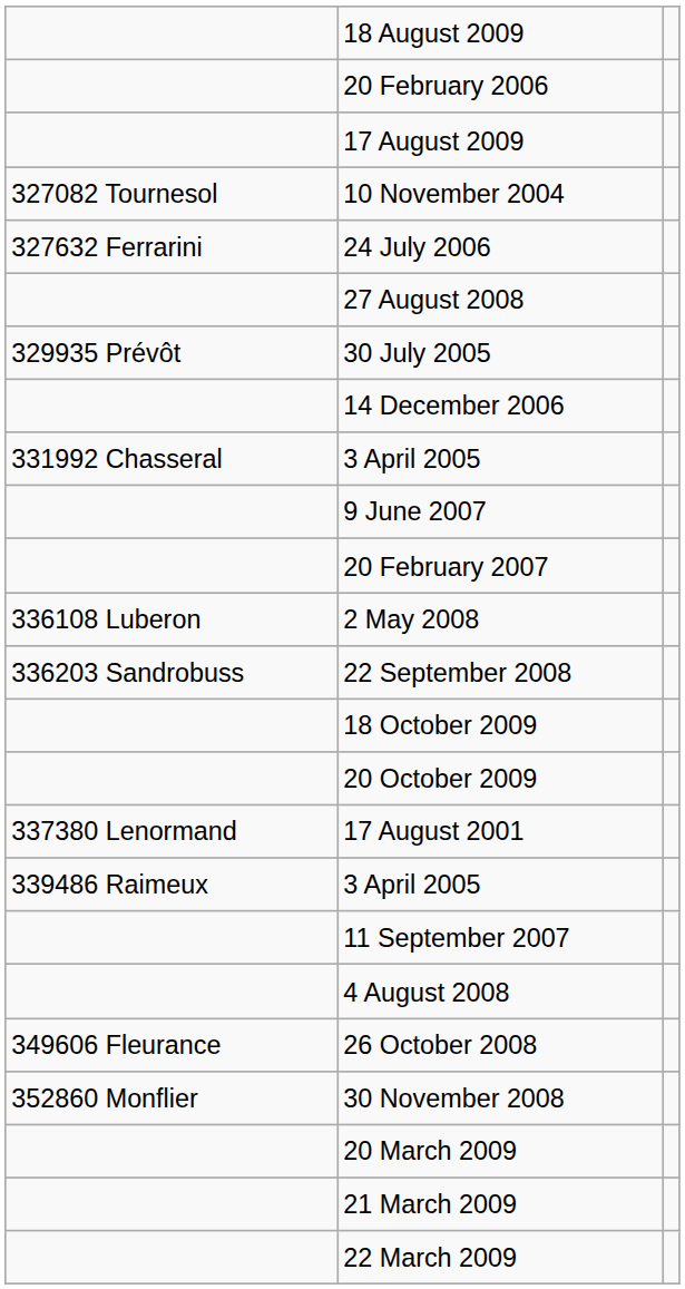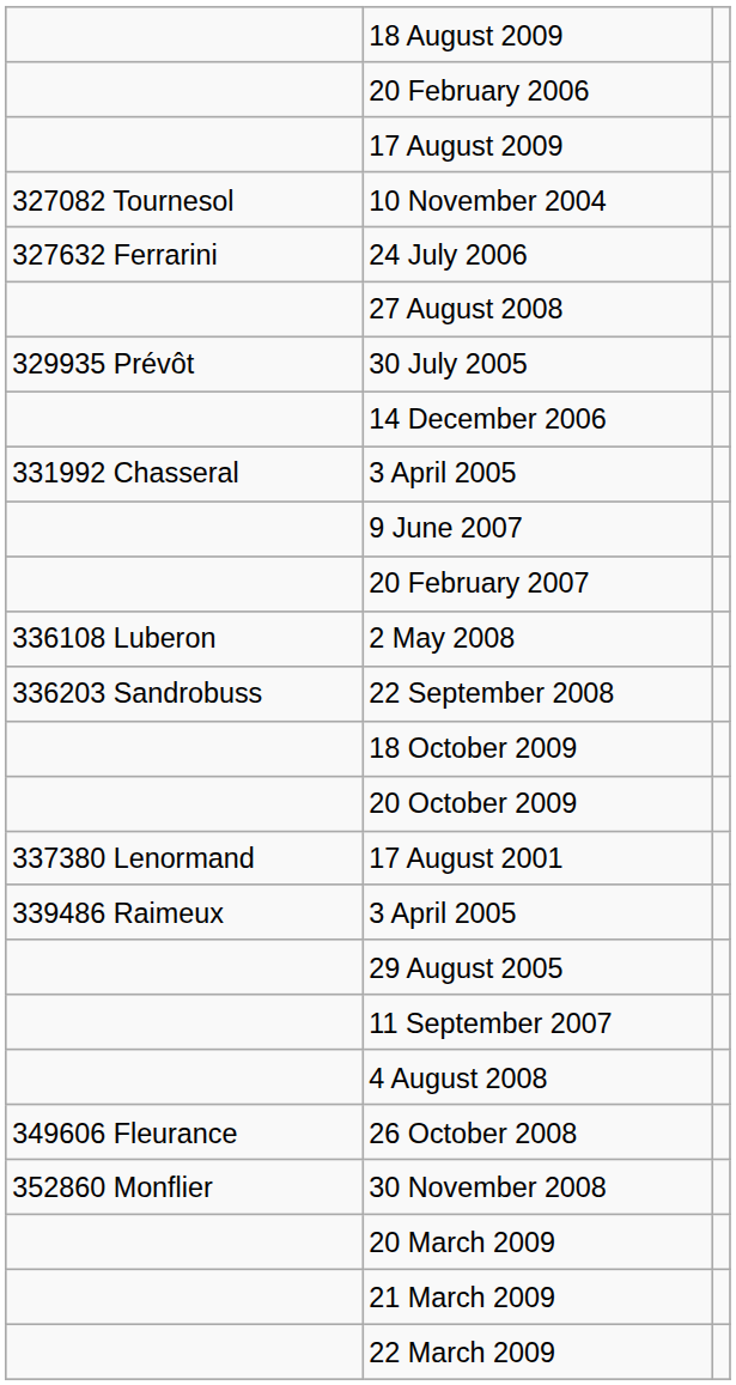+ row: 29 August 2005
